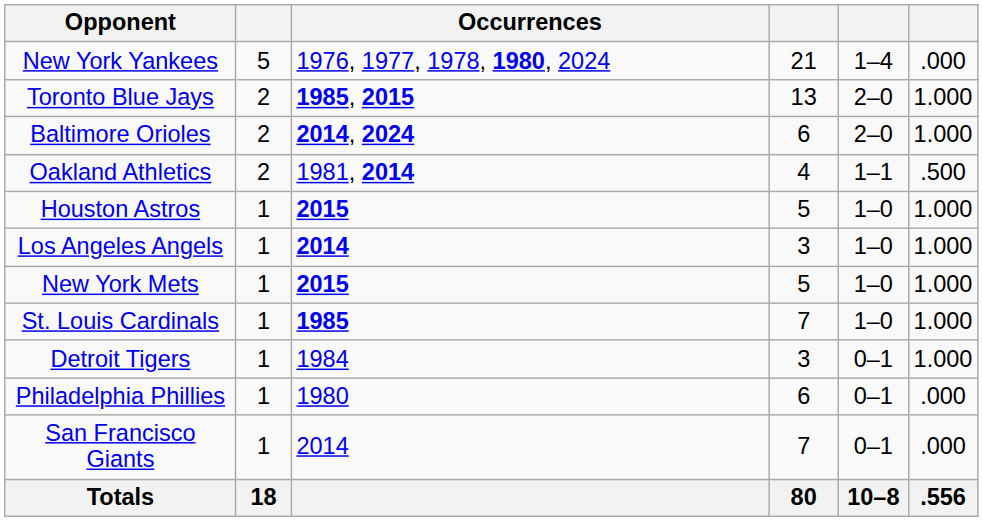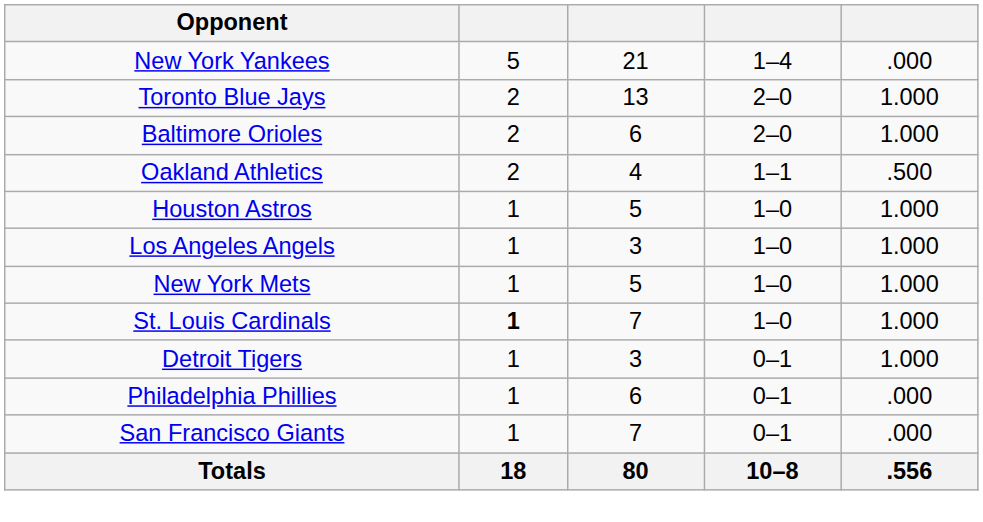- column: Occurrences | 1976, 1977, 1978, 1980, 2024 | 1985, 2015 | 2014, 2024 | 1981, 2014 | 2015 | 2014 | 2015 | 1985 | 1984 | 1980 | 2014
St. Louis Cardinals | column 2: normal -> bold
